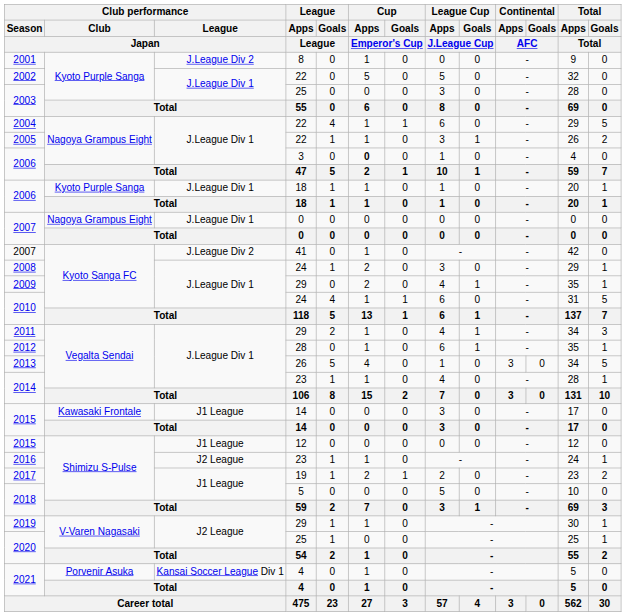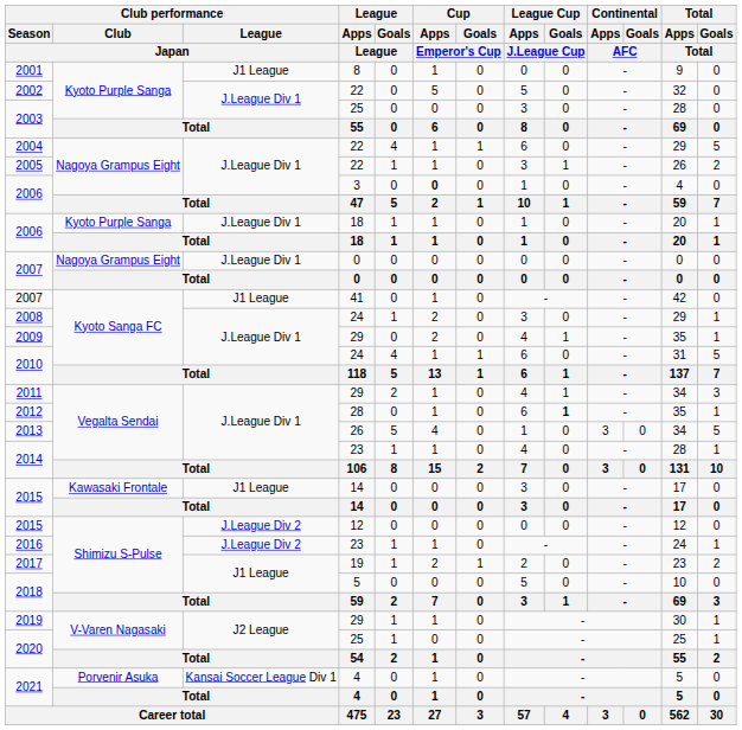2001 | Club performance / League / Japan: J.League Div 2 -> J1 League
2007 / 41 | Club performance / League / Japan: J.League Div 2 -> J1 League
2012 | League Cup / Goals / J.League Cup: normal -> bold
2015 / 12 | Club performance / League / Japan: J1 League -> J.League Div 2
2016 | Club performance / League / Japan: J2 League -> J.League Div 2
